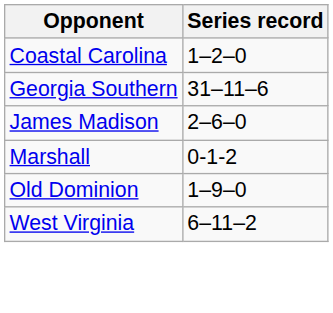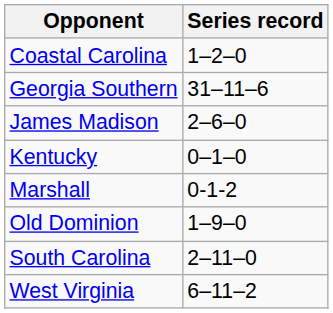+ row: Kentucky | 0–1–0
+ row: South Carolina | 2–11–0
